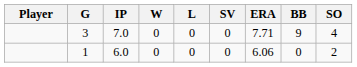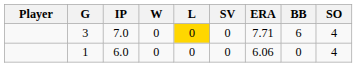3 | L: no background -> gold background
3 | BB: 9 -> 6
1 | SO: 2 -> 4
